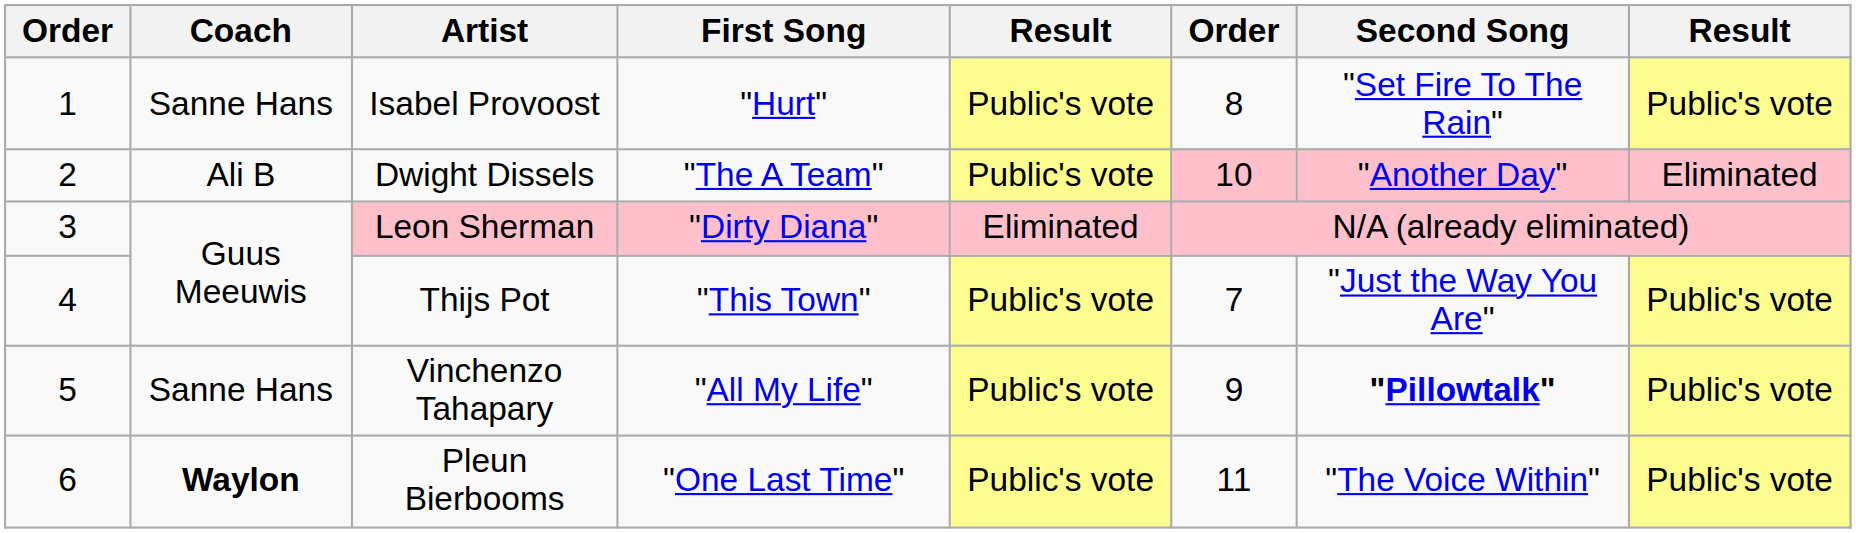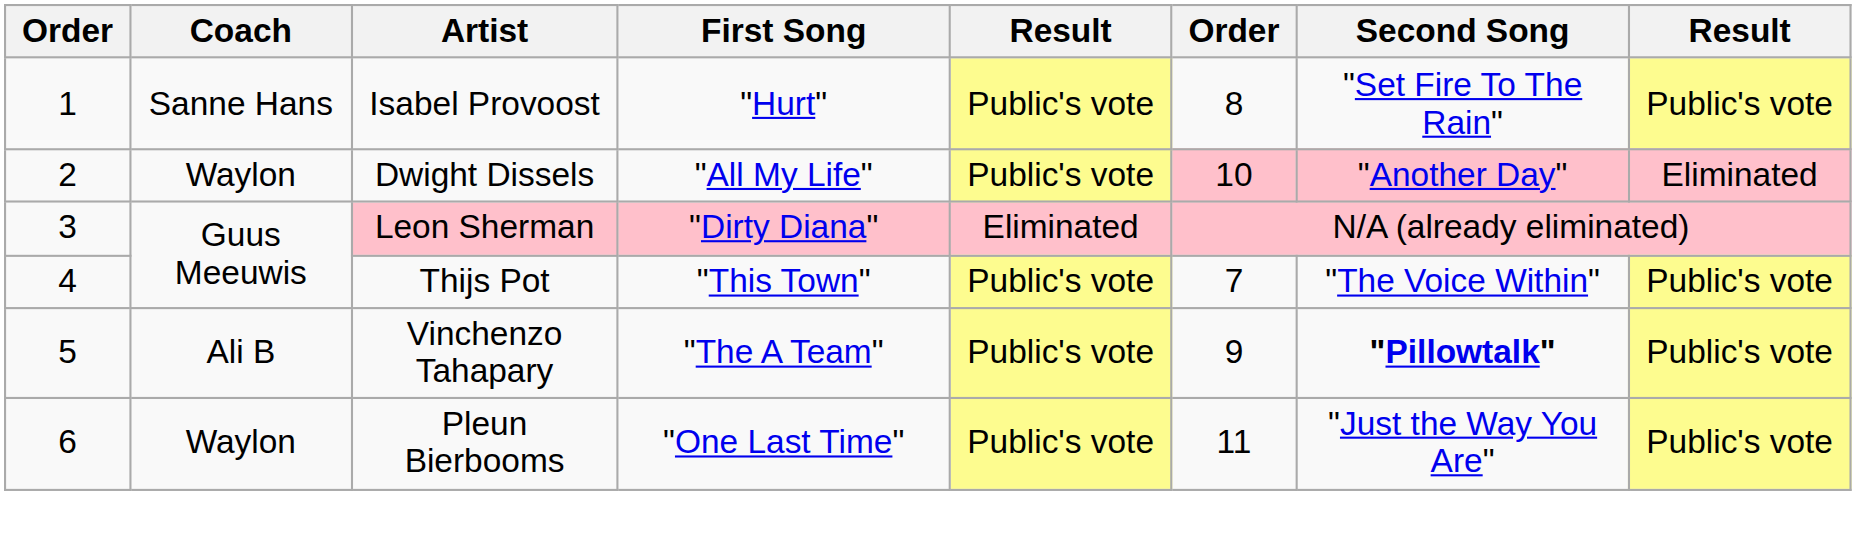Dwight Dissels | Coach: Ali B -> Waylon
Dwight Dissels | First Song: "The A Team" -> "All My Life"
Thijs Pot | Second Song: "Just the Way You Are" -> "The Voice Within"
Vinchenzo Tahapary | Coach: Sanne Hans -> Ali B
Vinchenzo Tahapary | First Song: "All My Life" -> "The A Team"
Pleun Bierbooms | Coach: bold -> normal
Pleun Bierbooms | Second Song: "The Voice Within" -> "Just the Way You Are"
